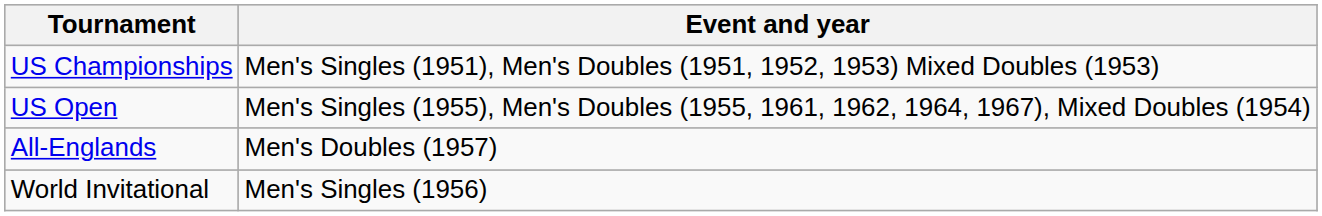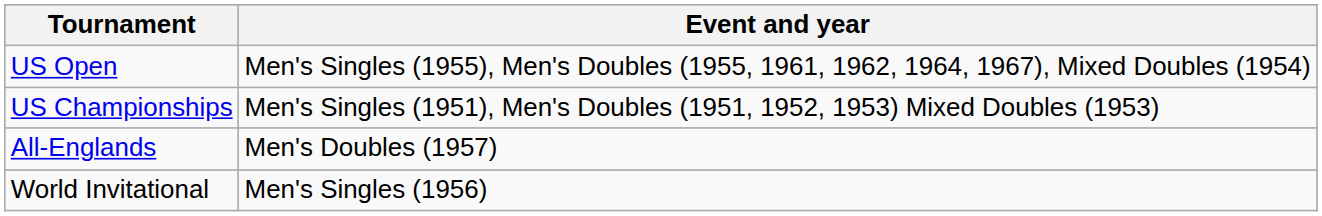rows swapped: US Open <-> US Championships
